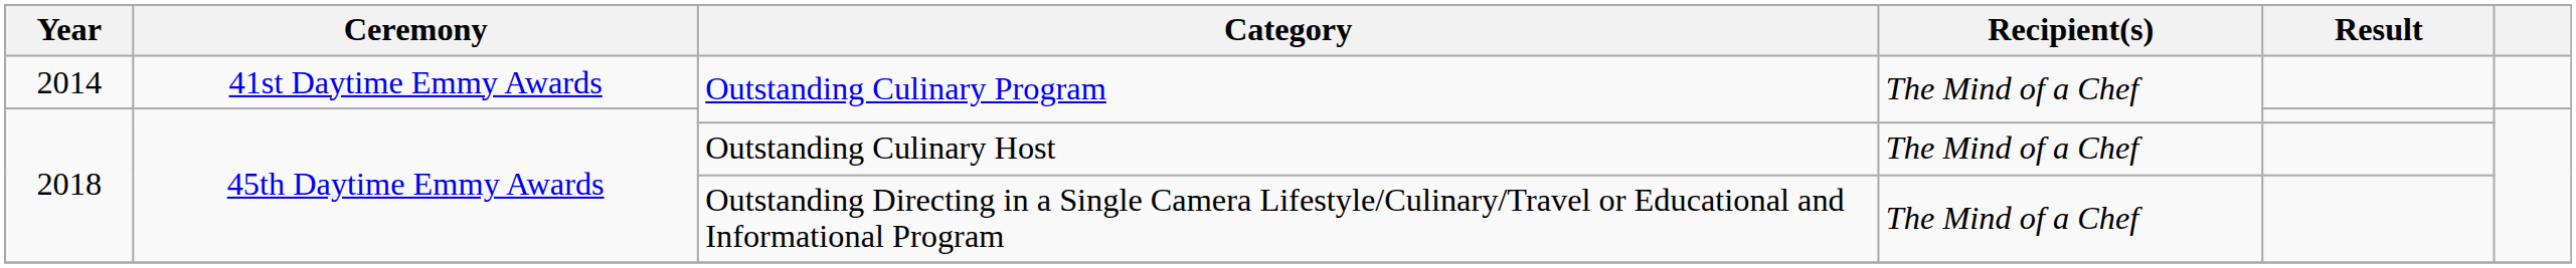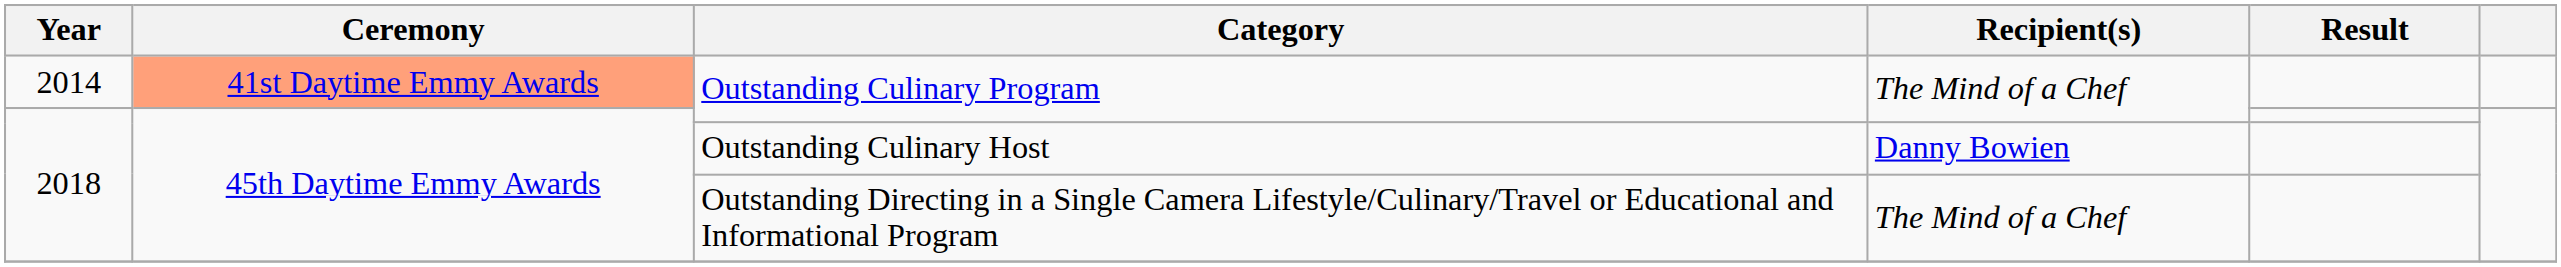2014 / Outstanding Culinary Program | Ceremony: no background -> lightsalmon background
Outstanding Culinary Host | Recipient(s): The Mind of a Chef -> Danny Bowien
